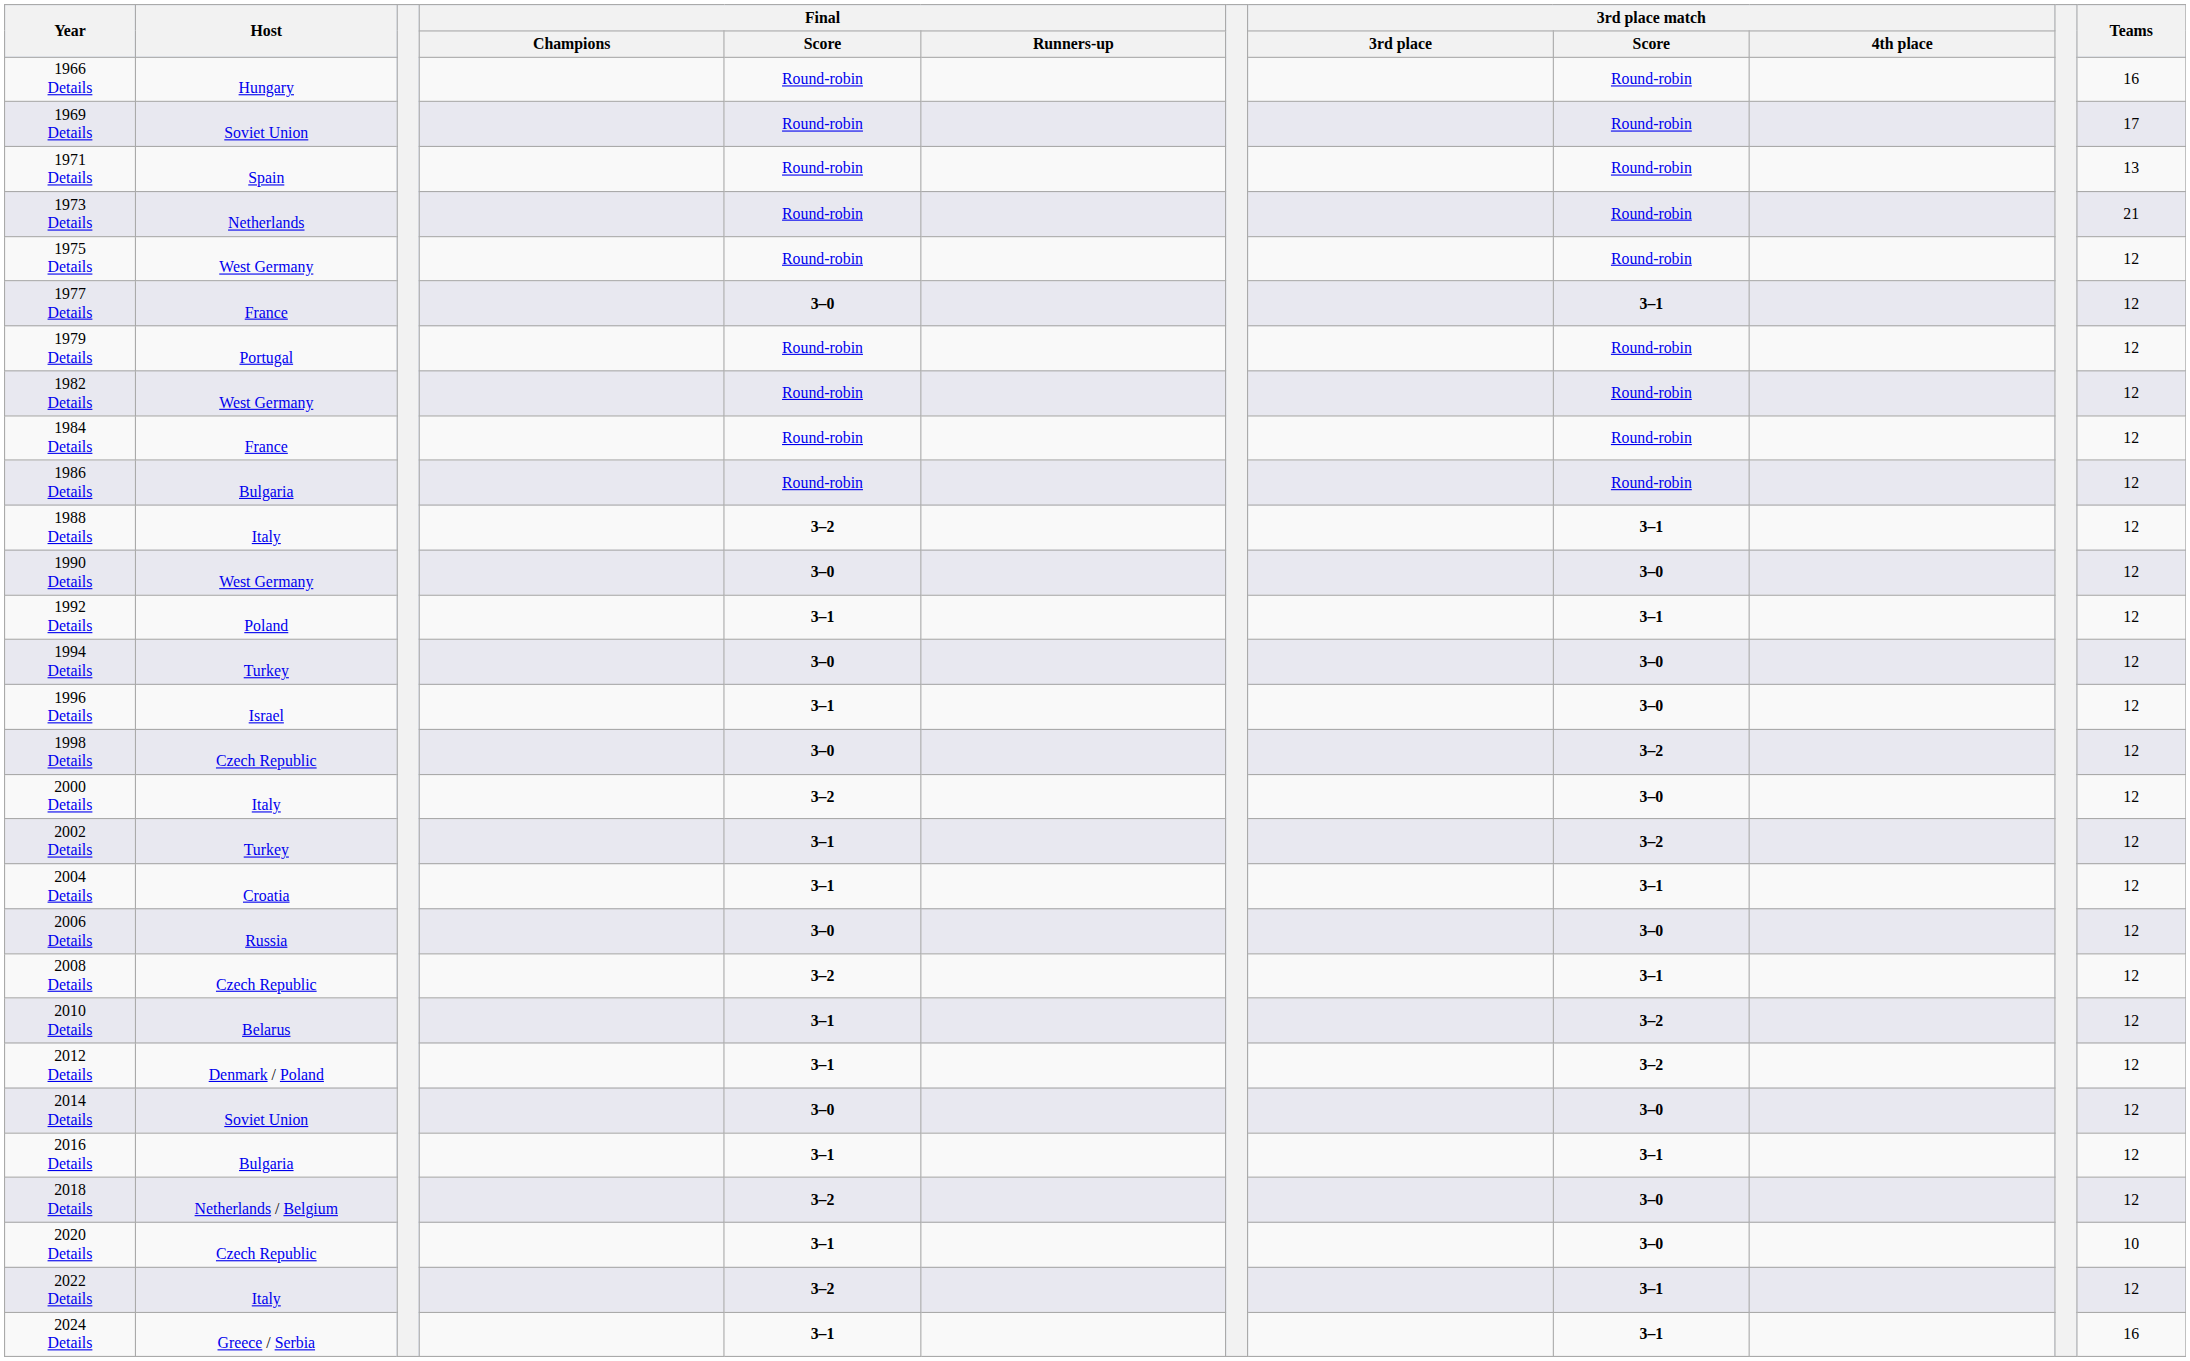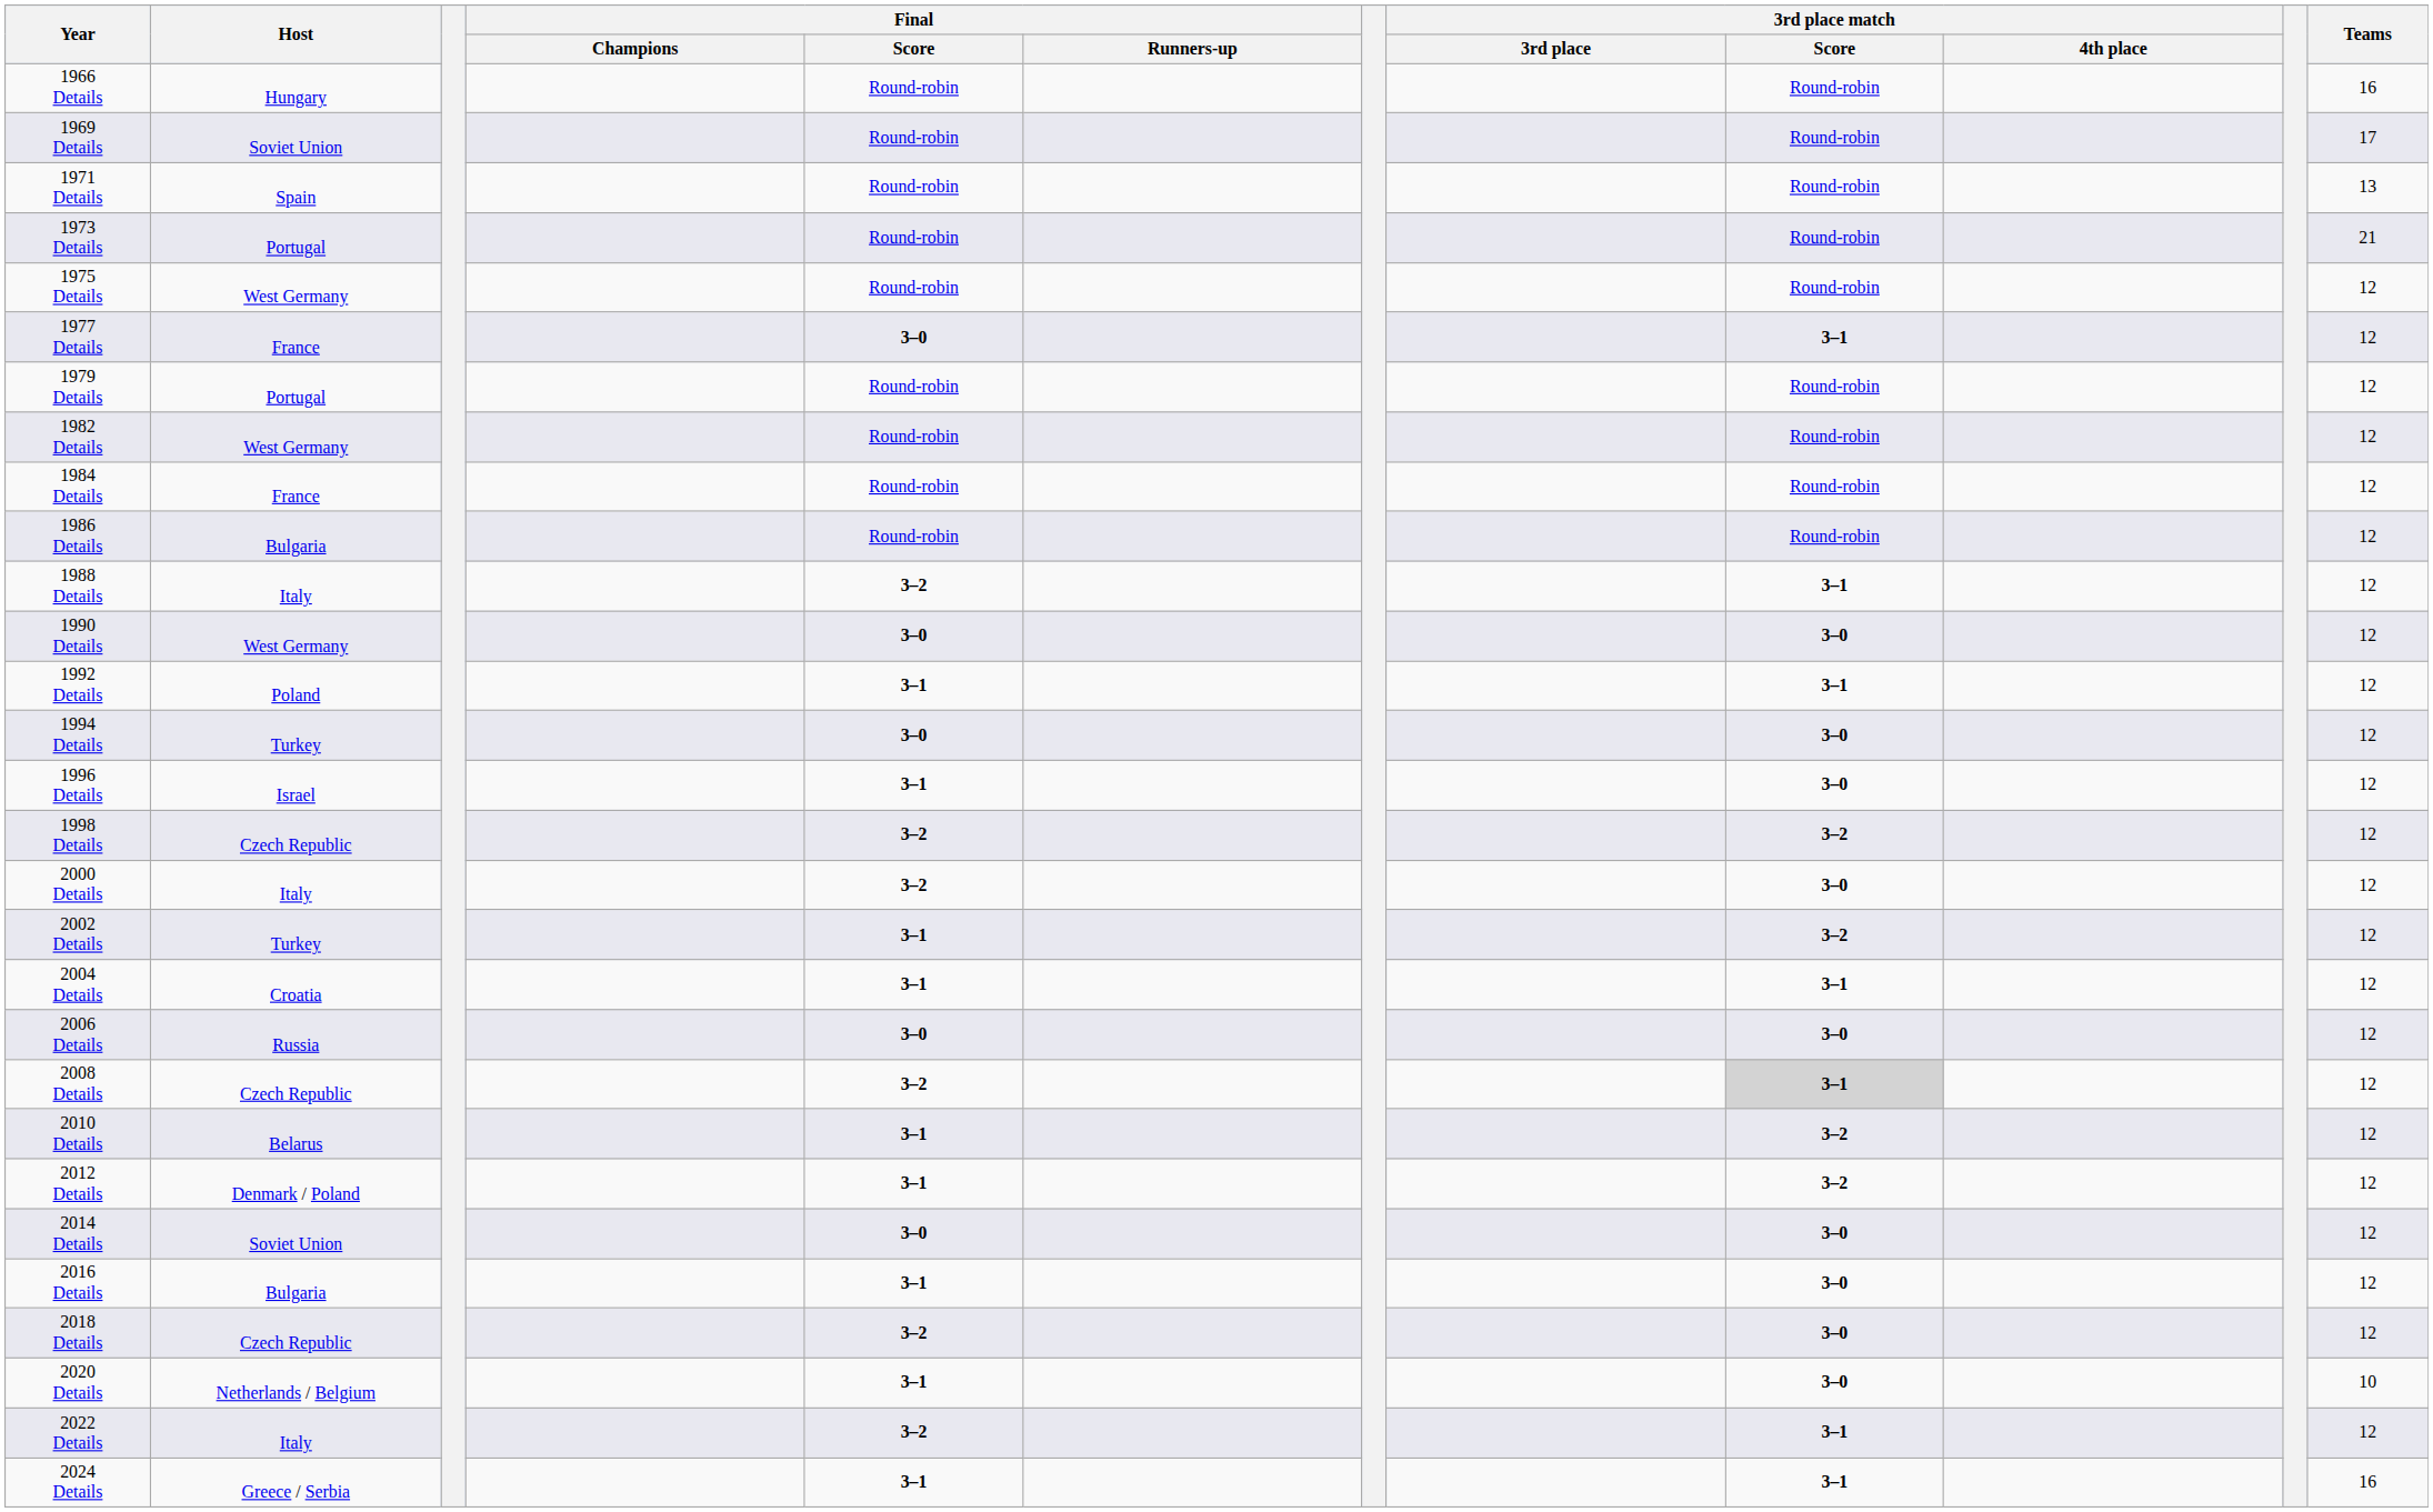1973 Details | Host: Netherlands -> Portugal
1998 Details | Final / Score: 3–0 -> 3–2
2008 Details | 3rd place match / Score: no background -> lightgrey background
2016 Details | 3rd place match / Score: 3–1 -> 3–0
2018 Details | Host: Netherlands / Belgium -> Czech Republic
2020 Details | Host: Czech Republic -> Netherlands / Belgium
